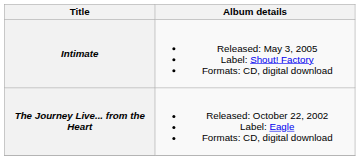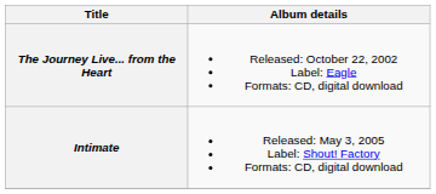rows swapped: The Journey Live... from the Heart <-> Intimate
